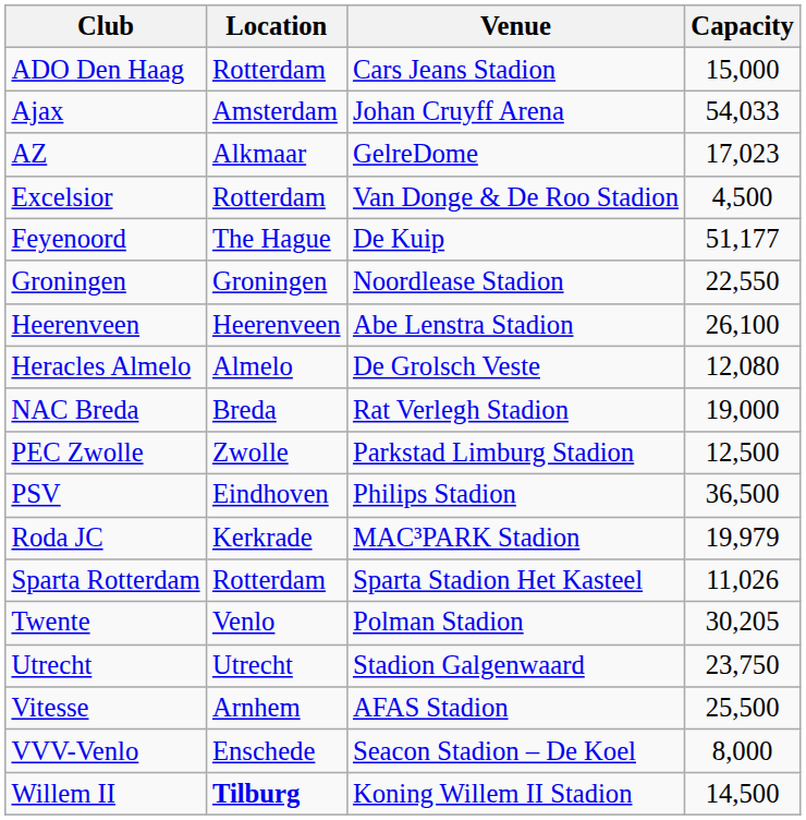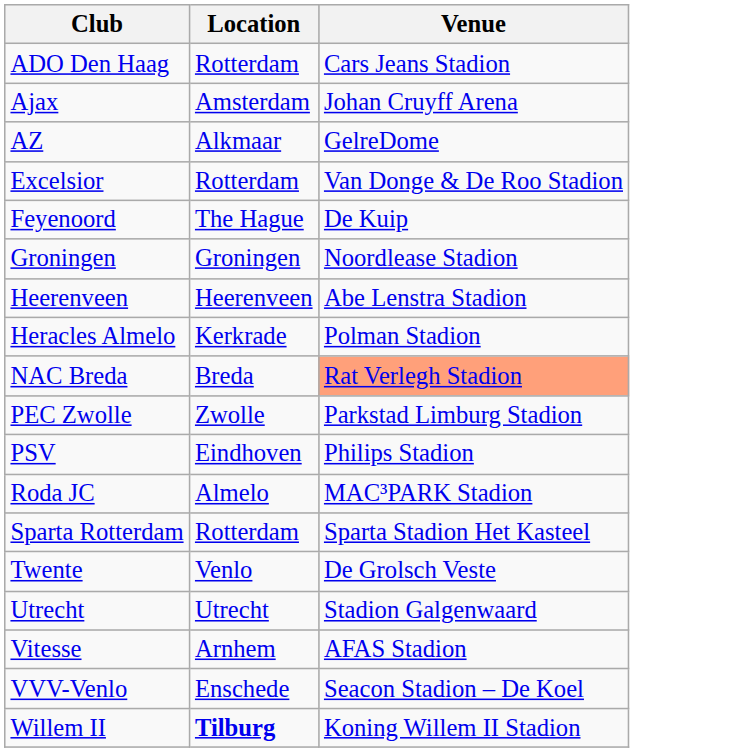- column: Capacity | 15,000 | 54,033 | 17,023 | 4,500 | 51,177 | 22,550 | 26,100 | 12,080 | 19,000 | 12,500 | 36,500 | 19,979 | 11,026 | 30,205 | 23,750 | 25,500 | 8,000 | 14,500
Heracles Almelo | Location: Almelo -> Kerkrade
Heracles Almelo | Venue: De Grolsch Veste -> Polman Stadion
NAC Breda | Venue: no background -> lightsalmon background
Roda JC | Location: Kerkrade -> Almelo
Twente | Venue: Polman Stadion -> De Grolsch Veste
